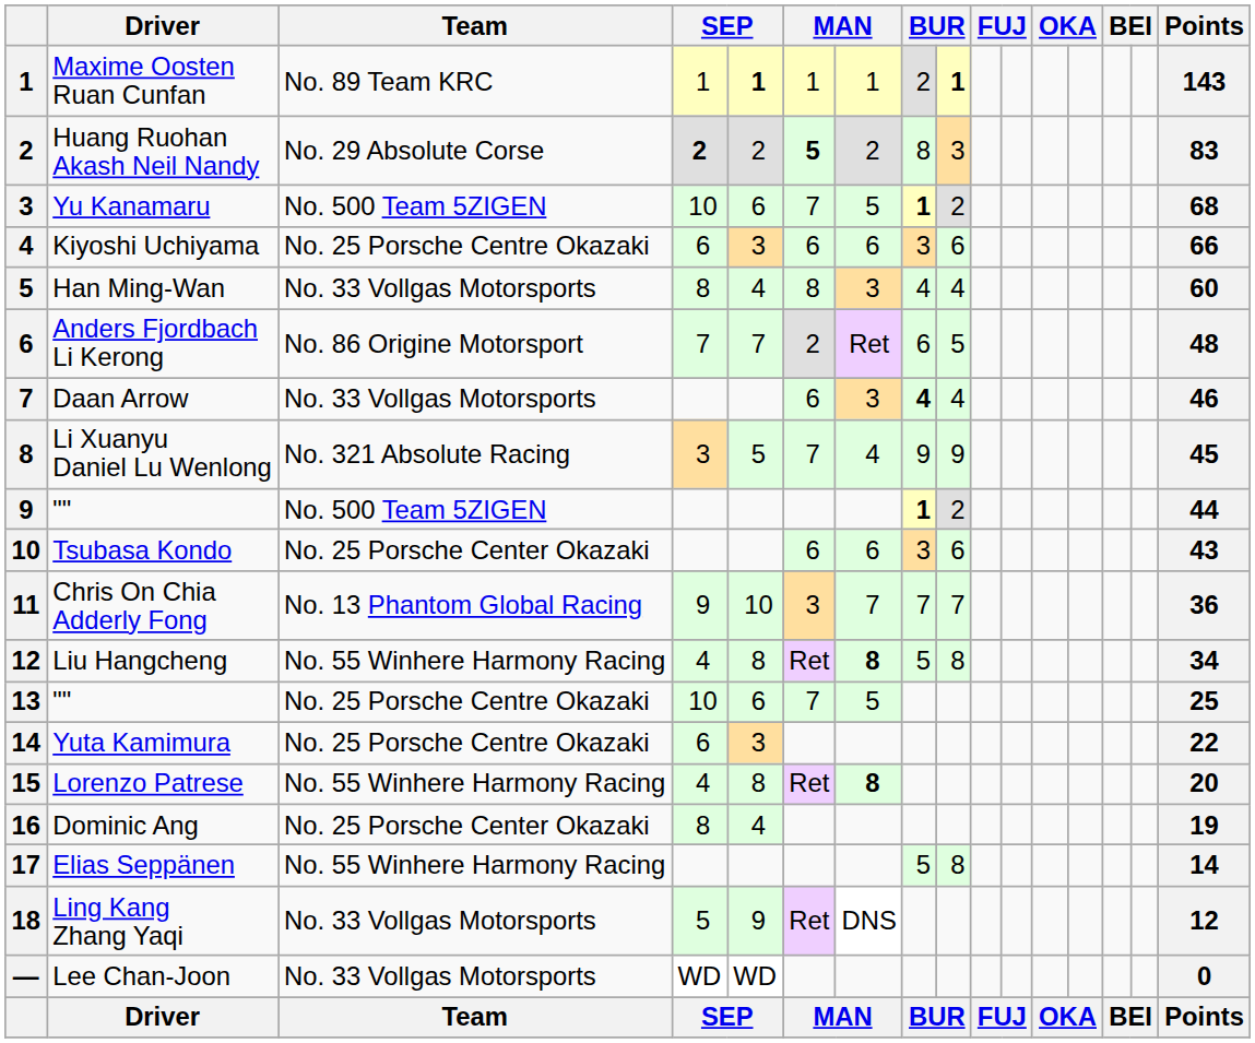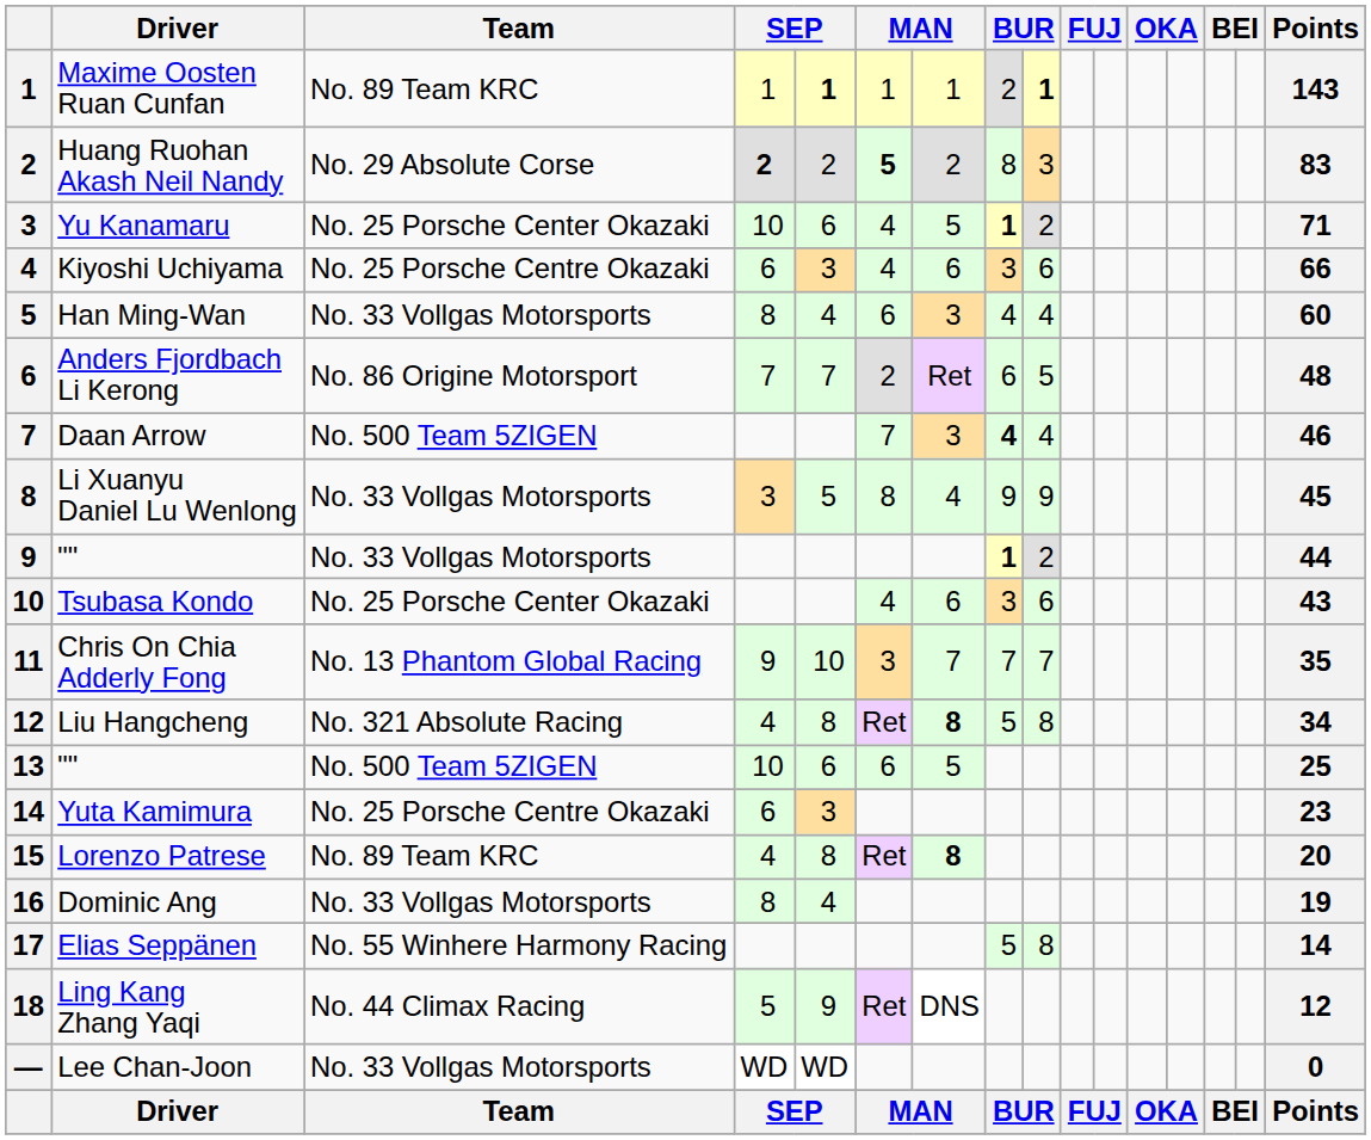Yu Kanamaru | Team: No. 500 Team 5ZIGEN -> No. 25 Porsche Center Okazaki
Yu Kanamaru | column 6: 7 -> 4
Yu Kanamaru | Points: 68 -> 71
Kiyoshi Uchiyama | column 6: 6 -> 4
Han Ming-Wan | column 6: 8 -> 6
Daan Arrow | Team: No. 33 Vollgas Motorsports -> No. 500 Team 5ZIGEN
Daan Arrow | column 6: 6 -> 7
Li Xuanyu Daniel Lu Wenlong | Team: No. 321 Absolute Racing -> No. 33 Vollgas Motorsports
Li Xuanyu Daniel Lu Wenlong | column 6: 7 -> 8
9 / "" | Team: No. 500 Team 5ZIGEN -> No. 33 Vollgas Motorsports
Tsubasa Kondo | column 6: 6 -> 4
Chris On Chia Adderly Fong | Points: 36 -> 35
Liu Hangcheng | Team: No. 55 Winhere Harmony Racing -> No. 321 Absolute Racing
13 / "" | Team: No. 25 Porsche Centre Okazaki -> No. 500 Team 5ZIGEN
13 / "" | column 6: 7 -> 6
Yuta Kamimura | Points: 22 -> 23
Lorenzo Patrese | Team: No. 55 Winhere Harmony Racing -> No. 89 Team KRC
Dominic Ang | Team: No. 25 Porsche Center Okazaki -> No. 33 Vollgas Motorsports
Ling Kang Zhang Yaqi | Team: No. 33 Vollgas Motorsports -> No. 44 Climax Racing
